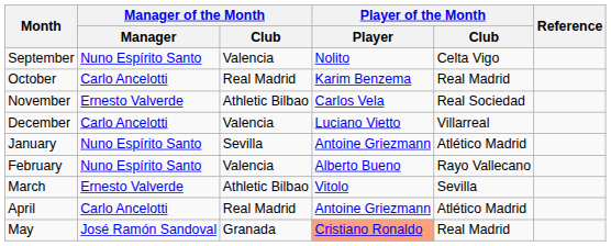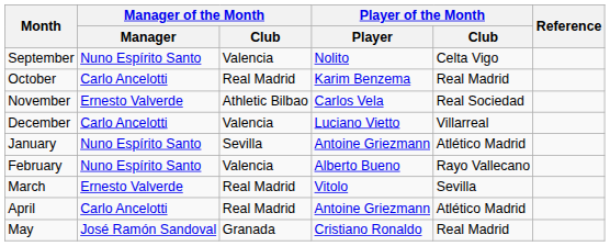March | Manager of the Month / Club: Athletic Bilbao -> Real Madrid
May | Player of the Month / Player: lightsalmon background -> no background
